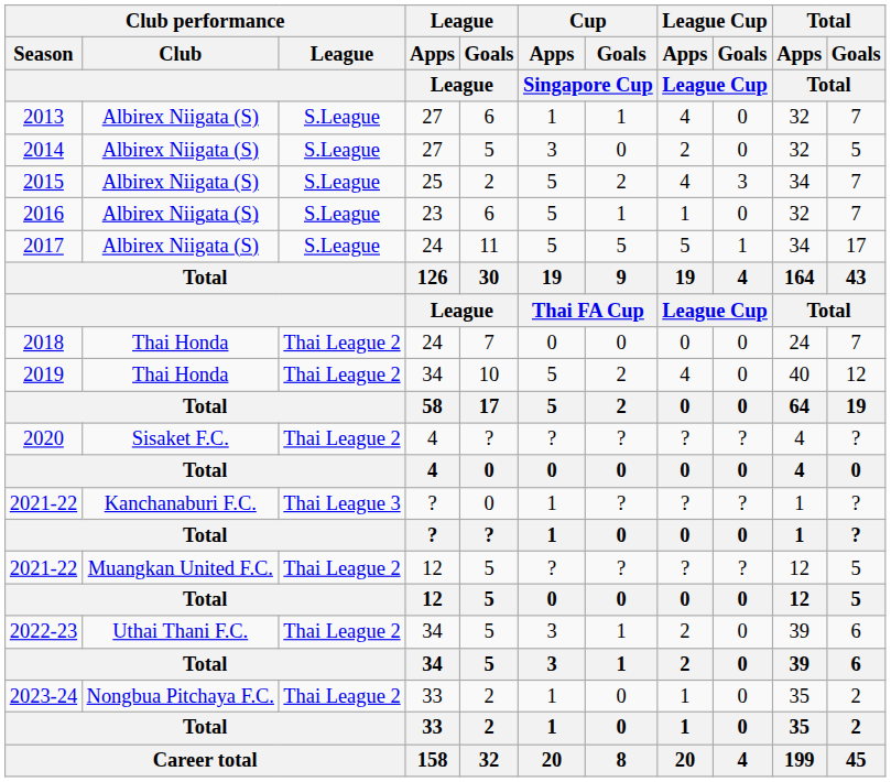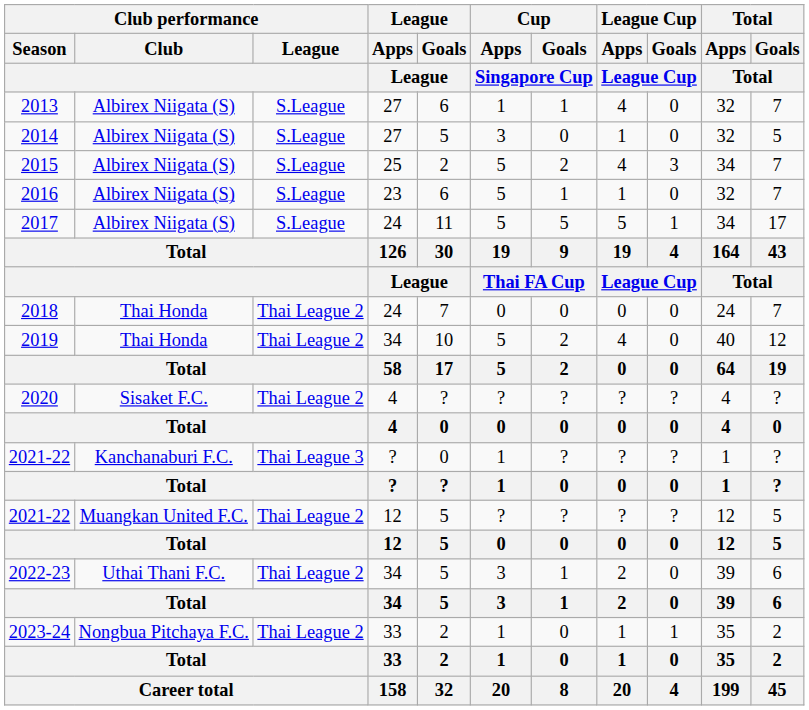2014 | League Cup / Apps / League Cup: 2 -> 1
2023-24 | League Cup / Goals / League Cup: 0 -> 1
